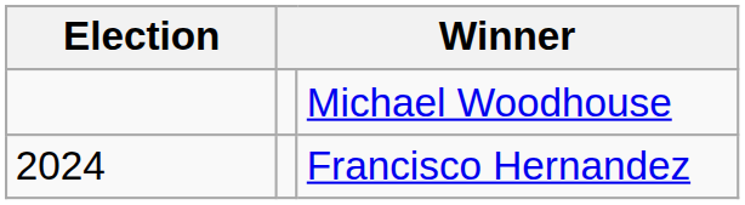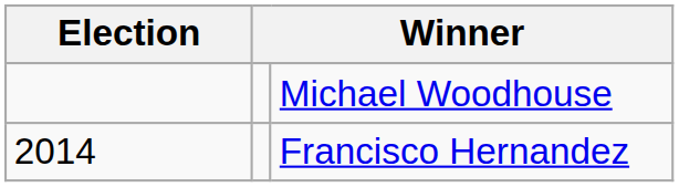Francisco Hernandez | Election: 2024 -> 2014
